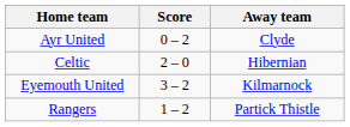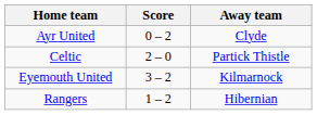Celtic | Away team: Hibernian -> Partick Thistle
Rangers | Away team: Partick Thistle -> Hibernian
